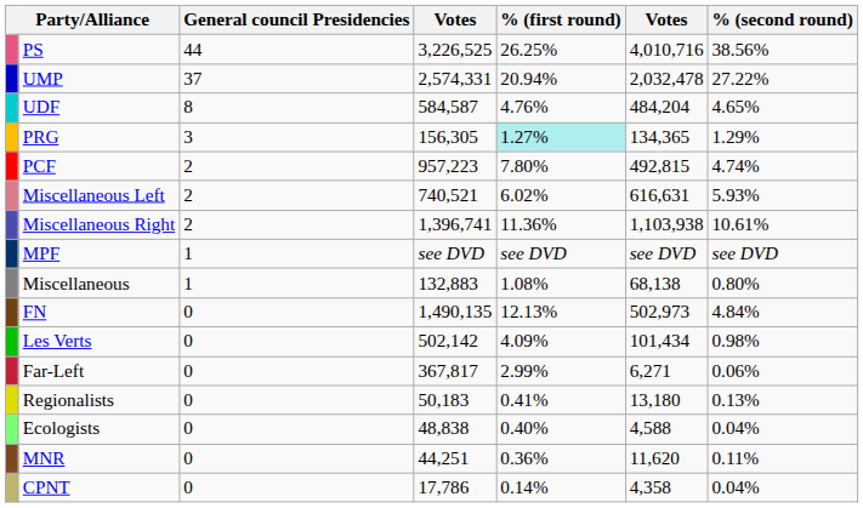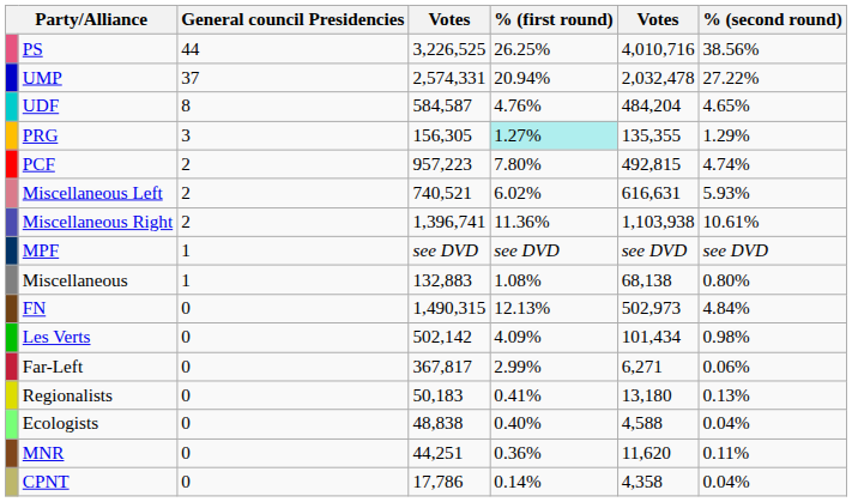PRG | column 6: 134,365 -> 135,355
FN | column 4: 1,490,135 -> 1,490,315
